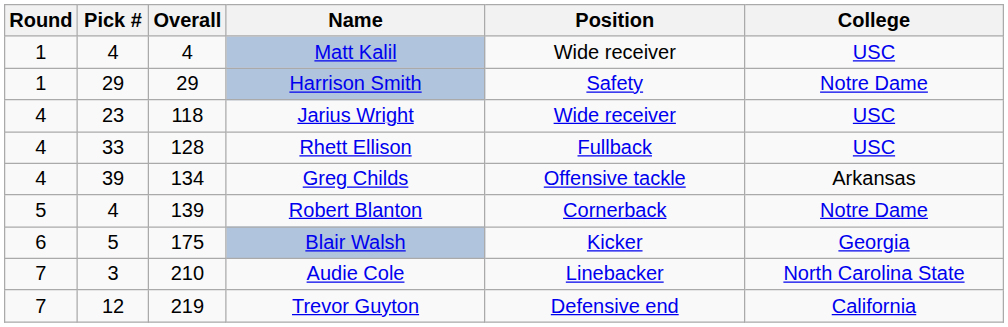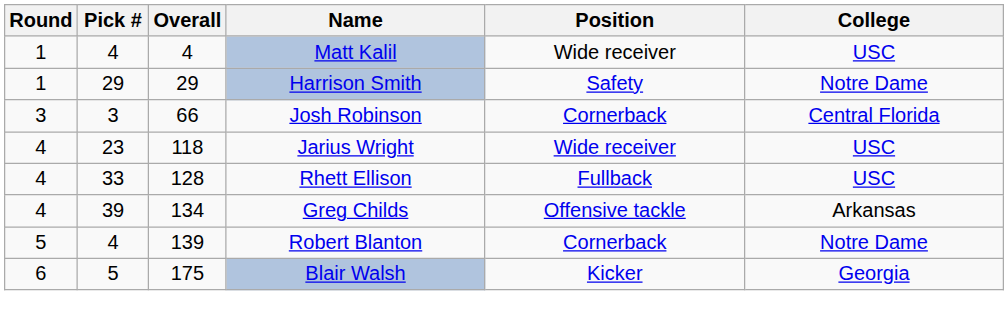+ row: 3 | 3 | 66 | Josh Robinson | Cornerback | Central Florida
- row: 7 | 3 | 210 | Audie Cole | Linebacker | North Carolina State
- row: 7 | 12 | 219 | Trevor Guyton | Defensive end | California
